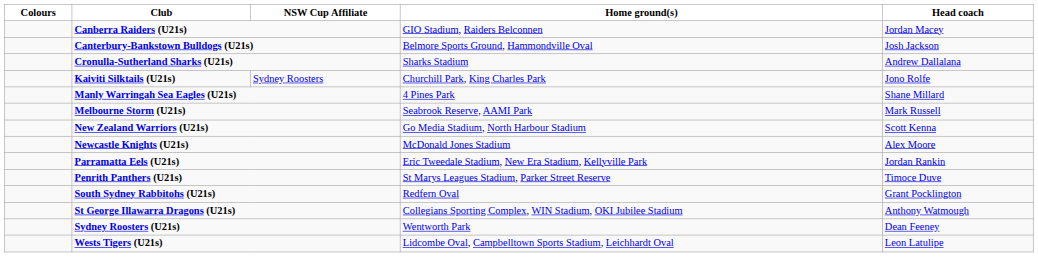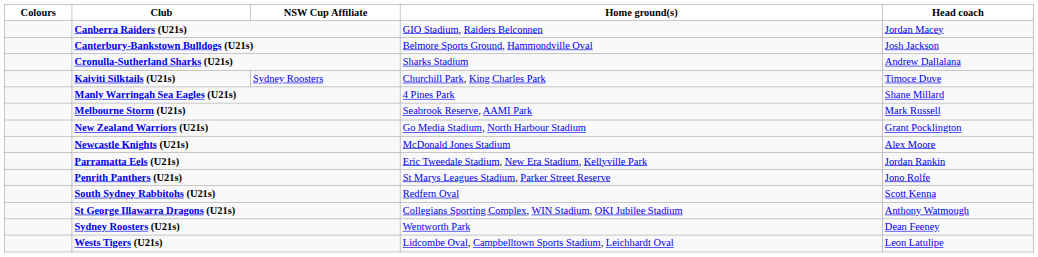Kaiviti Silktails (U21s) | Head coach: Jono Rolfe -> Timoce Duve
New Zealand Warriors (U21s) | Head coach: Scott Kenna -> Grant Pocklington
Penrith Panthers (U21s) | Head coach: Timoce Duve -> Jono Rolfe
South Sydney Rabbitohs (U21s) | Head coach: Grant Pocklington -> Scott Kenna
